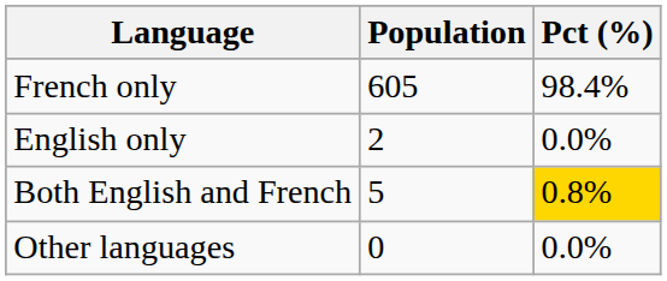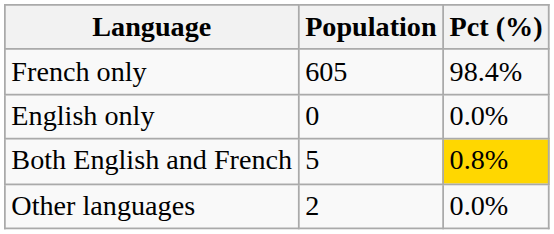English only | Population: 2 -> 0
Other languages | Population: 0 -> 2
